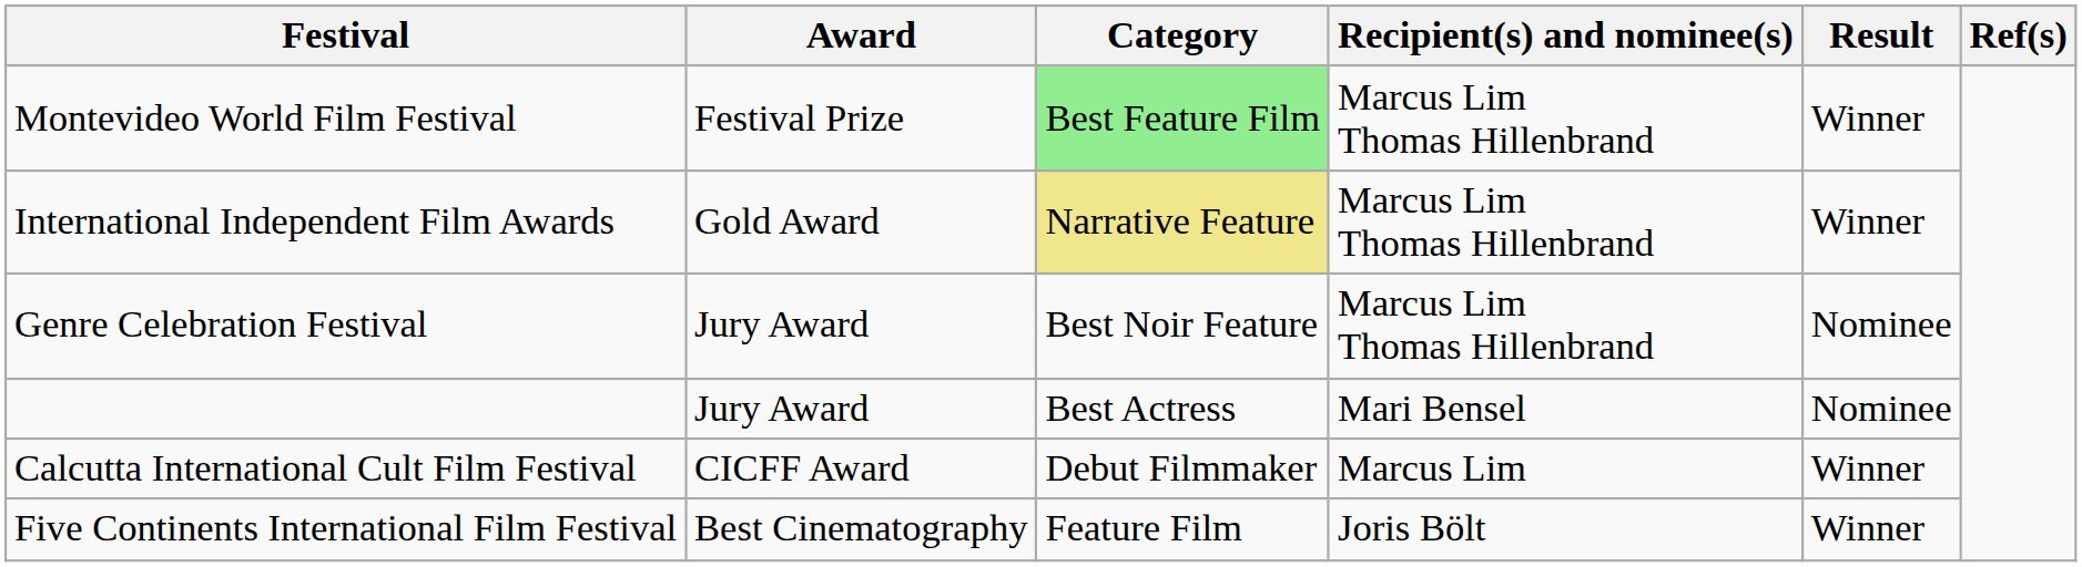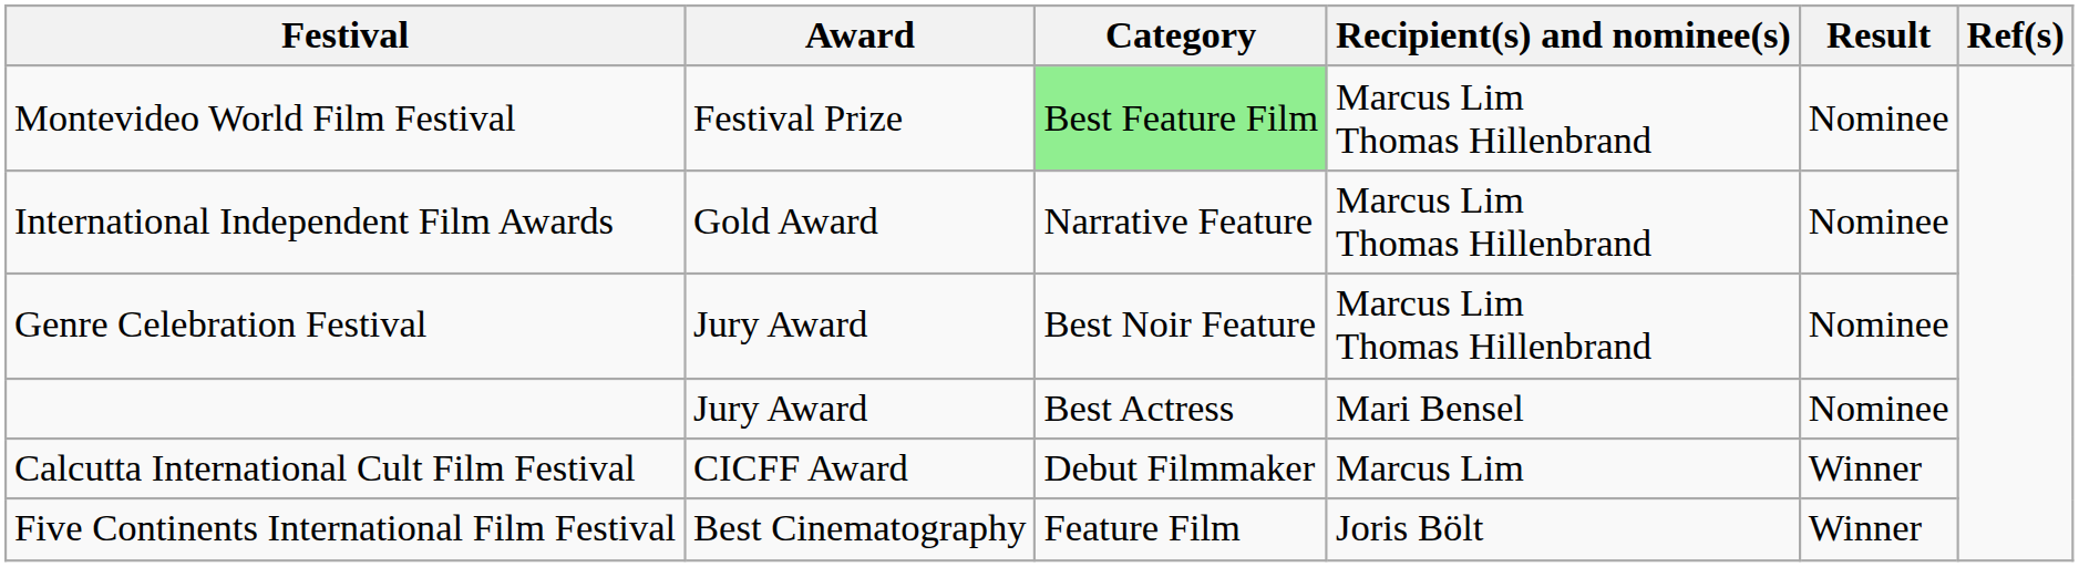Montevideo World Film Festival | Result: Winner -> Nominee
International Independent Film Awards | Category: khaki background -> no background
International Independent Film Awards | Result: Winner -> Nominee
